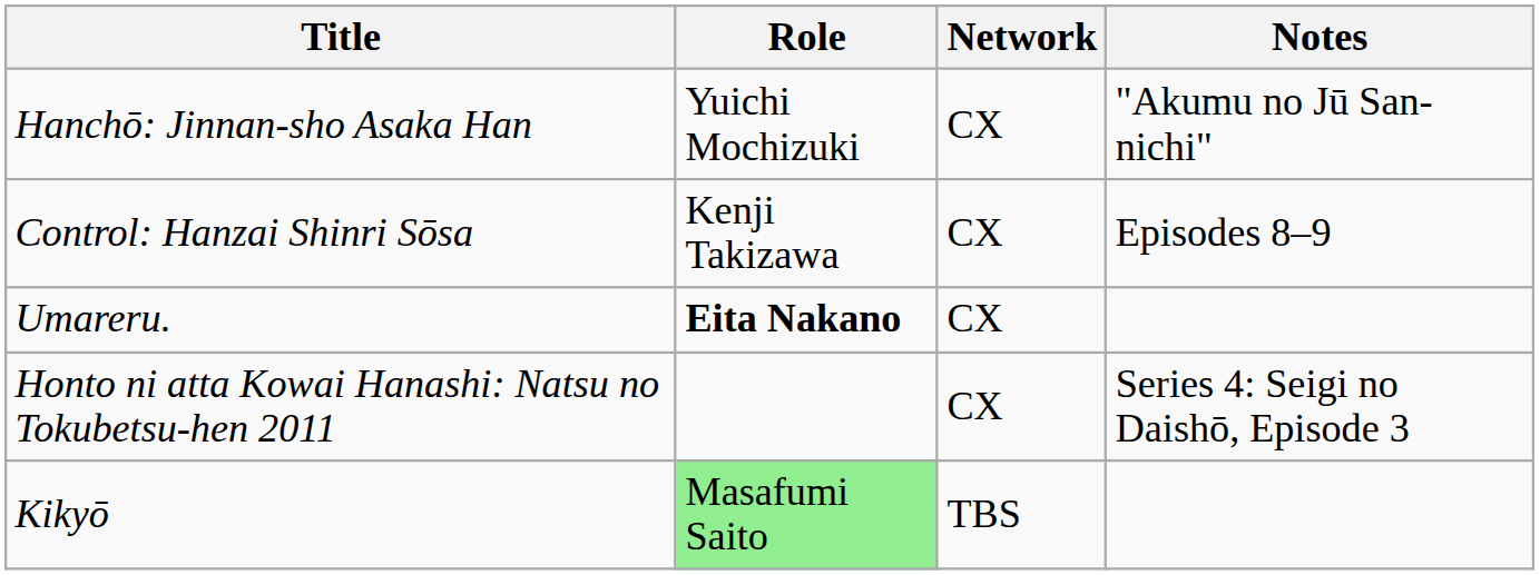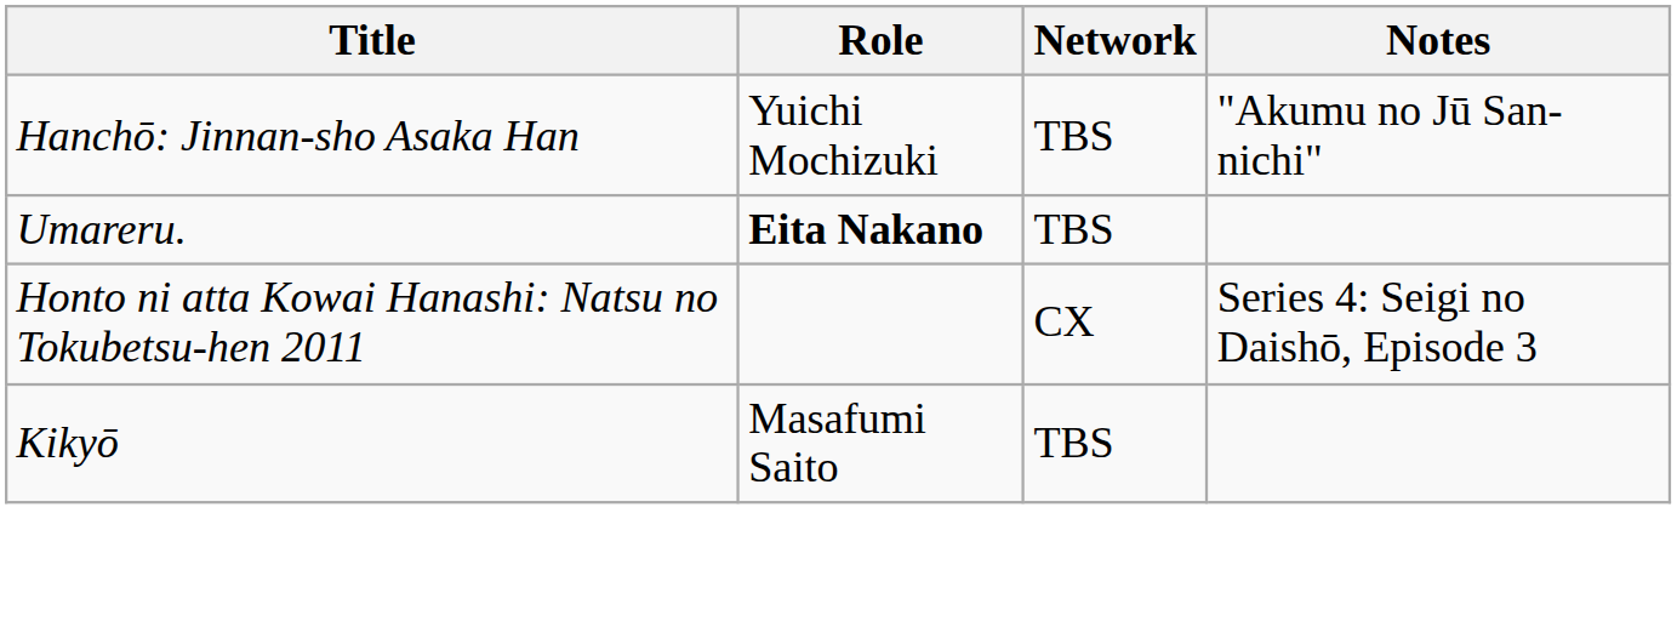Hanchō: Jinnan-sho Asaka Han | Network: CX -> TBS
- row: Control: Hanzai Shinri Sōsa | Kenji Takizawa | CX | Episodes 8–9
Umareru. | Network: CX -> TBS
Kikyō | Role: lightgreen background -> no background
